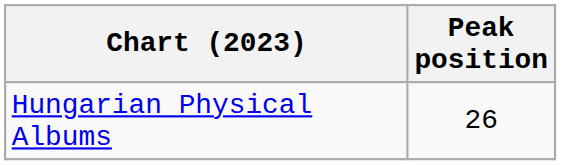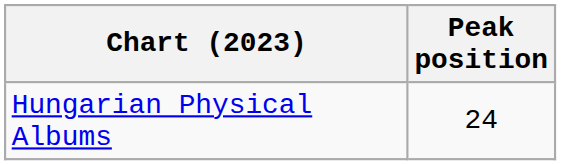Hungarian Physical Albums | Peak position: 26 -> 24
